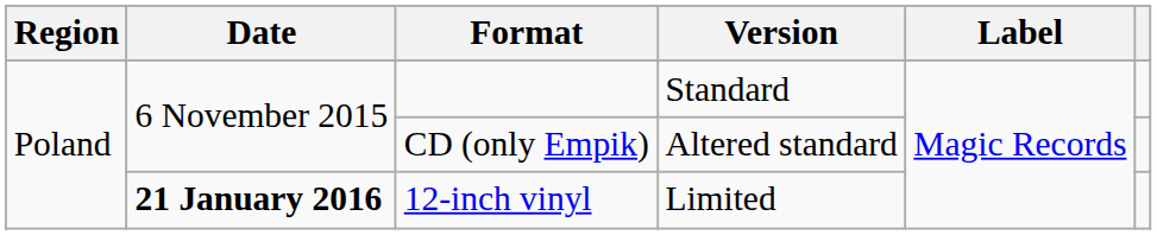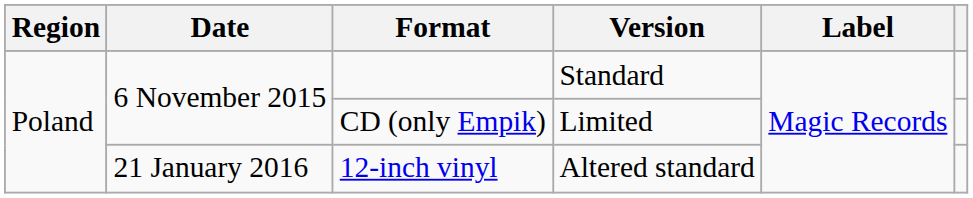CD (only Empik) | Version: Altered standard -> Limited
12-inch vinyl | Date: bold -> normal
12-inch vinyl | Version: Limited -> Altered standard
